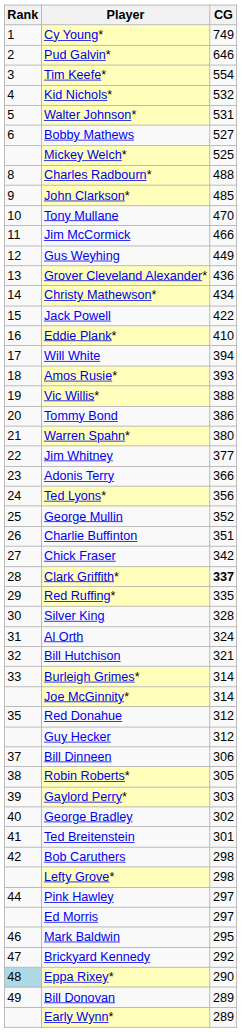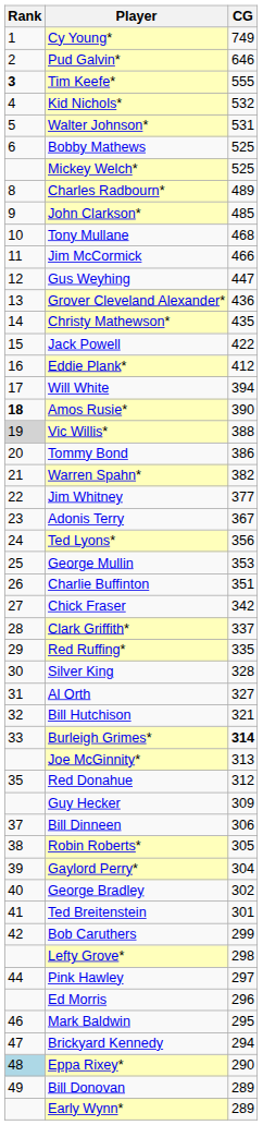Tim Keefe* | Rank: normal -> bold
Tim Keefe* | CG: 554 -> 555
Bobby Mathews | CG: 527 -> 525
Charles Radbourn* | CG: 488 -> 489
Tony Mullane | CG: 470 -> 468
Gus Weyhing | CG: 449 -> 447
Christy Mathewson* | CG: 434 -> 435
Eddie Plank* | CG: 410 -> 412
Amos Rusie* | Rank: normal -> bold
Amos Rusie* | CG: 393 -> 390
Vic Willis* | Rank: no background -> lightgrey background
Warren Spahn* | CG: 380 -> 382
Adonis Terry | CG: 366 -> 367
George Mullin | CG: 352 -> 353
Clark Griffith* | CG: bold -> normal
Al Orth | CG: 324 -> 327
Burleigh Grimes* | CG: normal -> bold
Joe McGinnity* | CG: 314 -> 313
Guy Hecker | CG: 312 -> 309
Gaylord Perry* | CG: 303 -> 304
Bob Caruthers | CG: 298 -> 299
Ed Morris | CG: 297 -> 296
Brickyard Kennedy | CG: 292 -> 294
